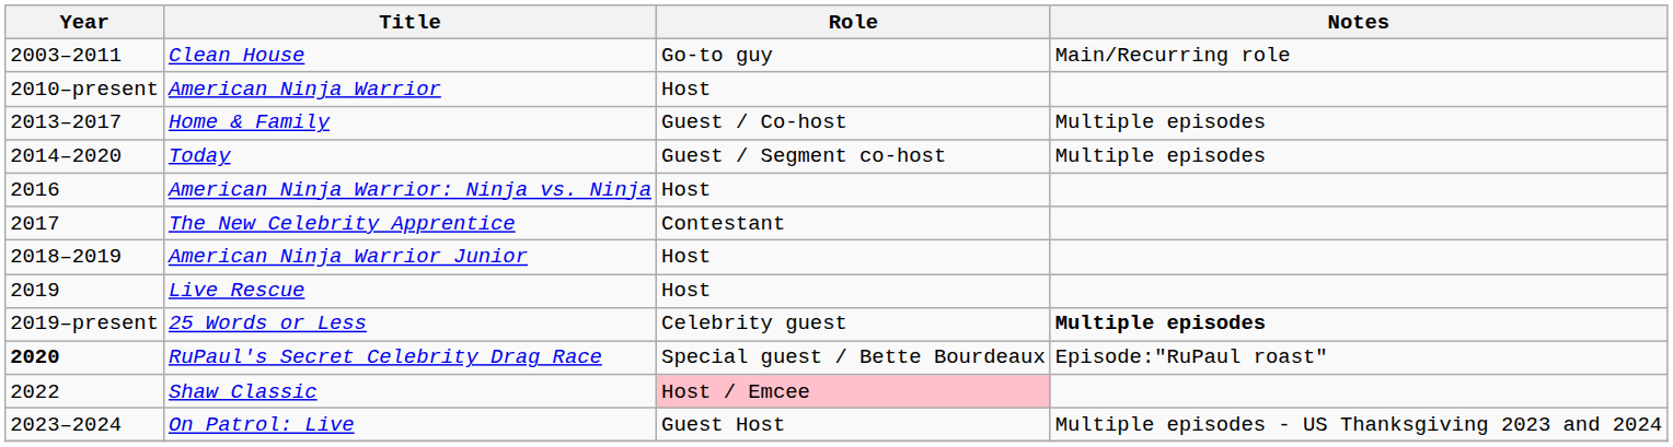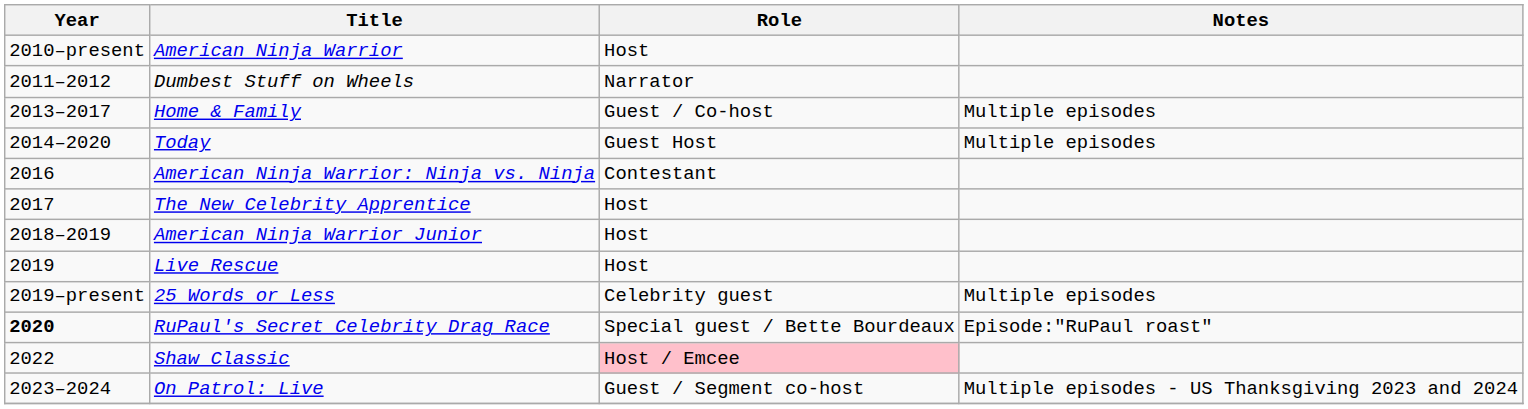- row: 2003–2011 | Clean House | Go-to guy | Main/Recurring role
+ row: 2011–2012 | Dumbest Stuff on Wheels | Narrator
Today | Role: Guest / Segment co-host -> Guest Host
American Ninja Warrior: Ninja vs. Ninja | Role: Host -> Contestant
The New Celebrity Apprentice | Role: Contestant -> Host
25 Words or Less | Notes: bold -> normal
On Patrol: Live | Role: Guest Host -> Guest / Segment co-host
